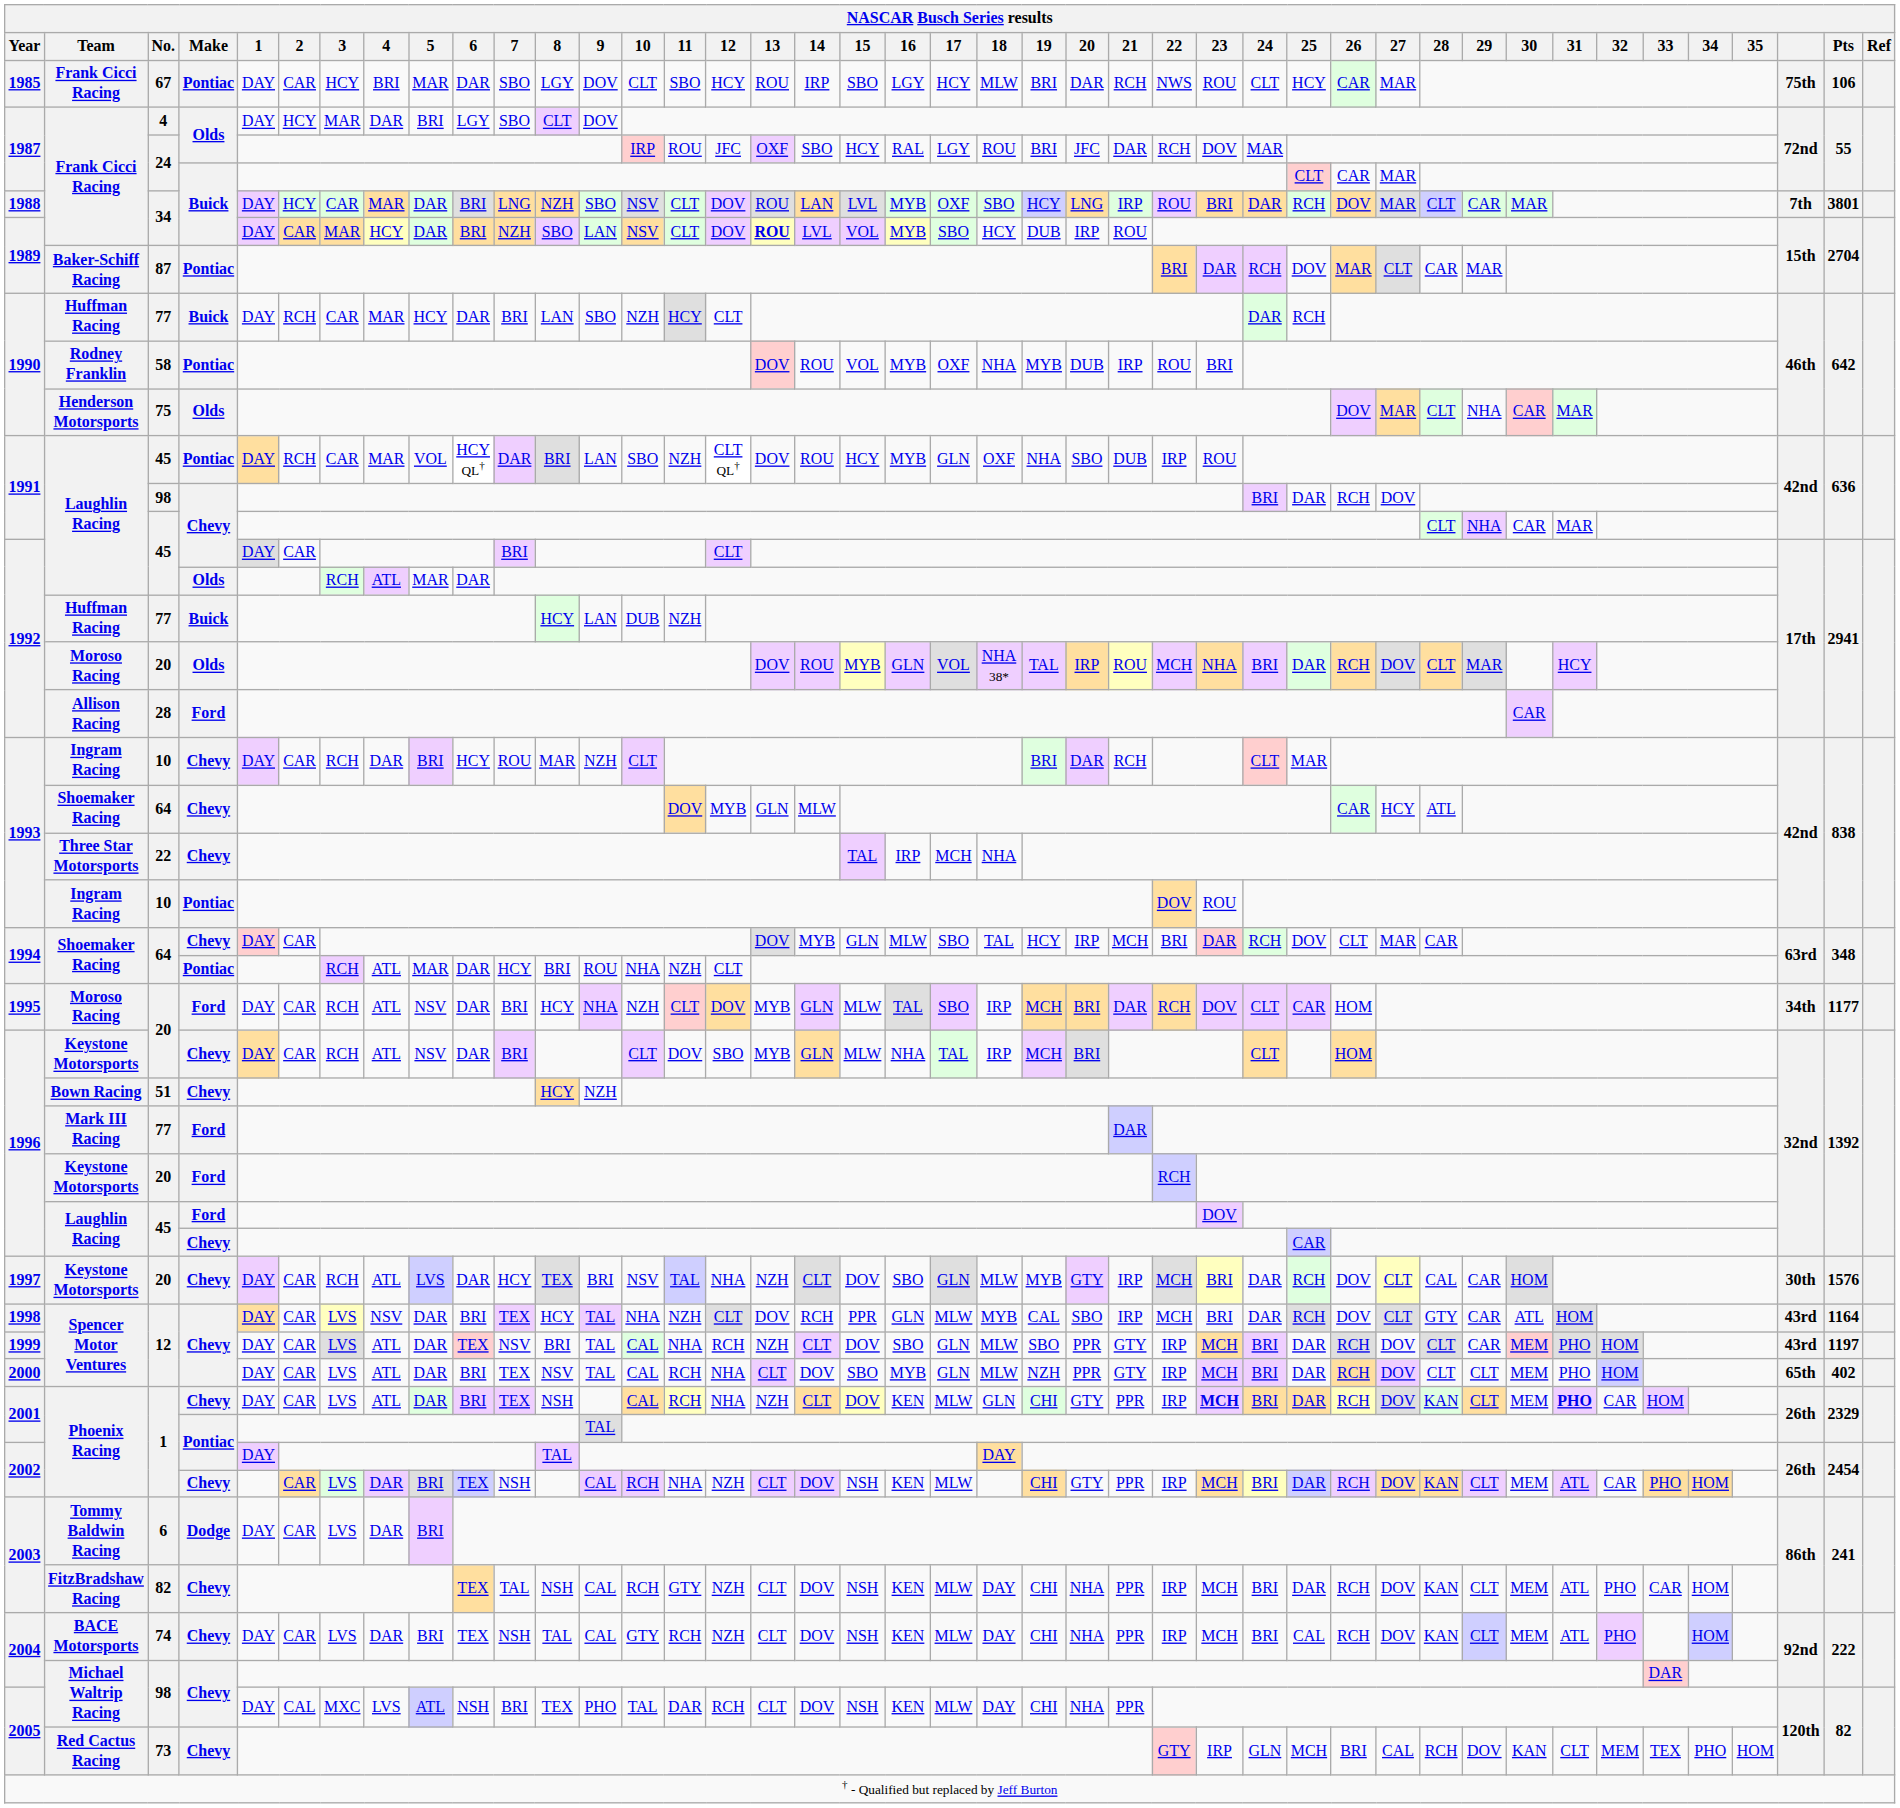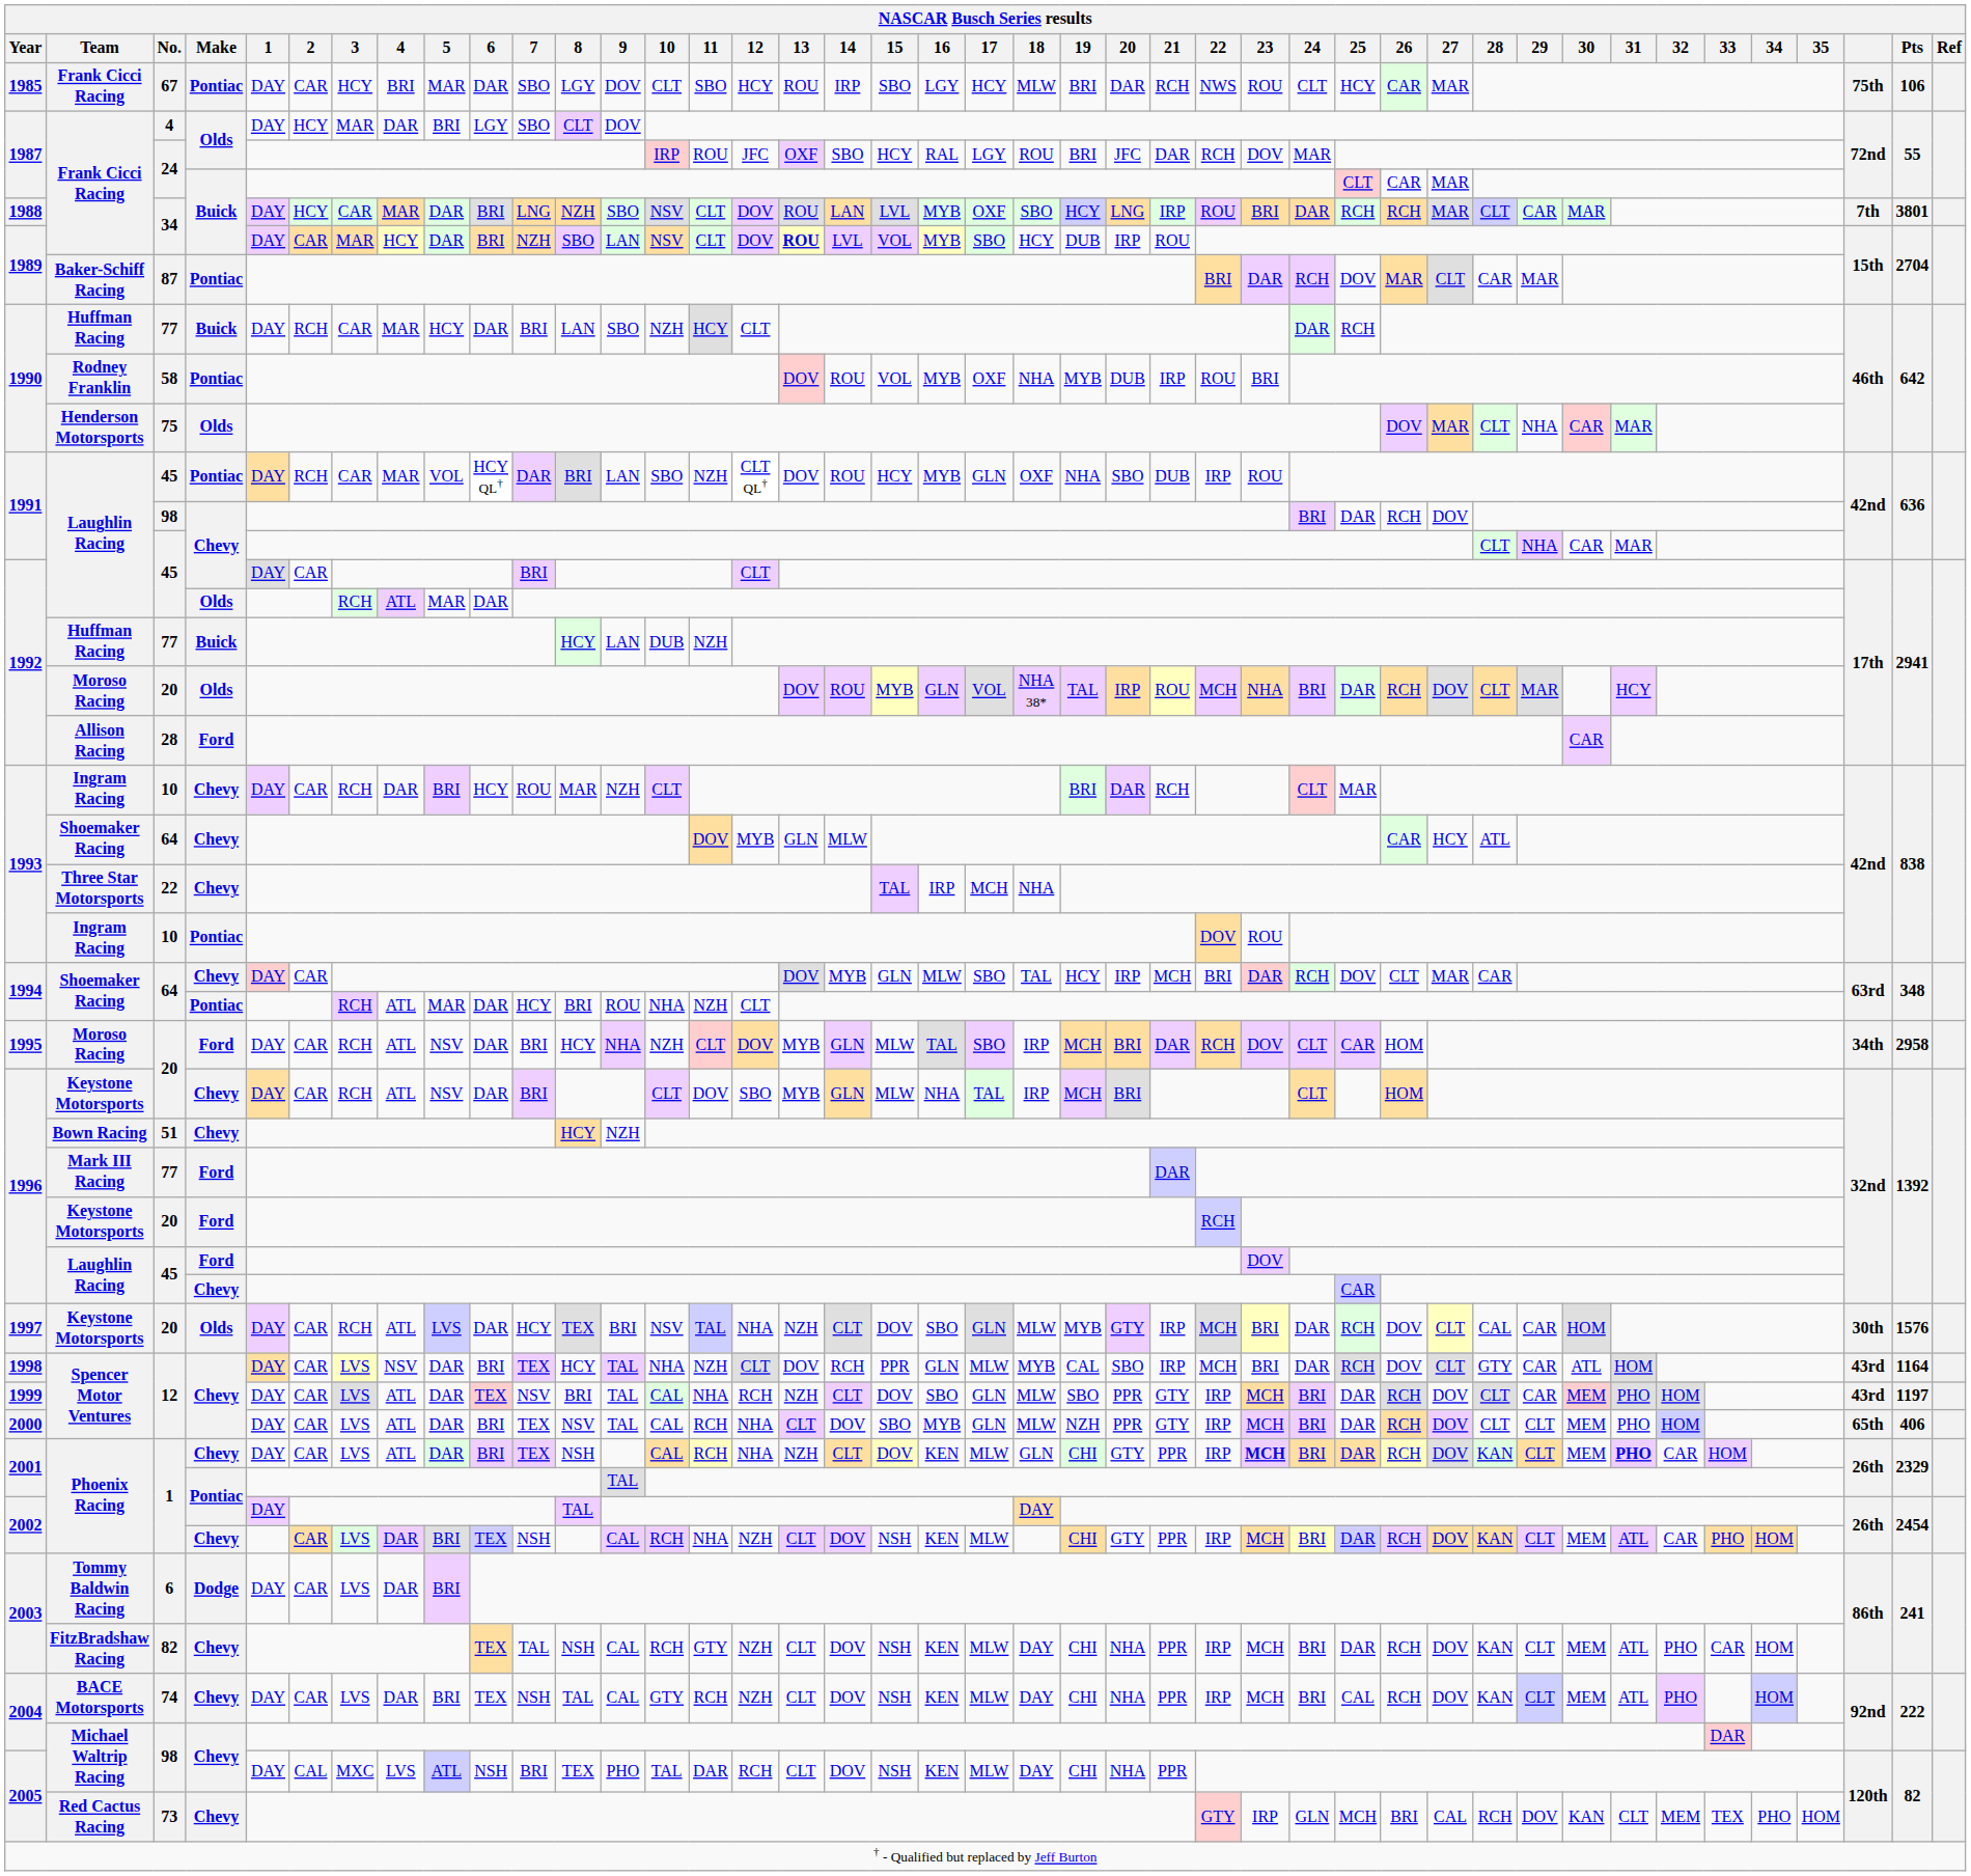1988 / 34 | 26: DOV -> RCH
1995 / 20 | Pts: 1177 -> 2958
1997 / 20 | Make: Chevy -> Olds
2000 / 12 | Pts: 402 -> 406
